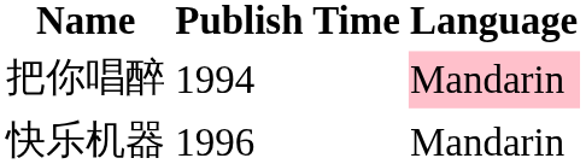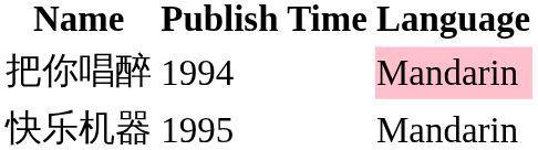快乐机器 | Publish Time: 1996 -> 1995
